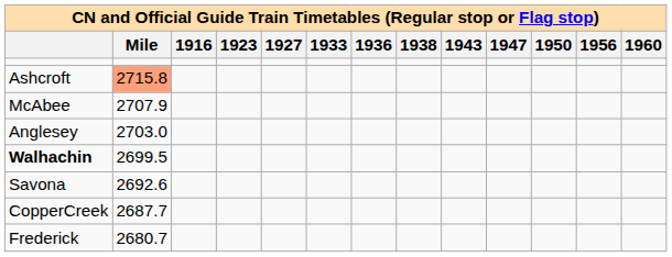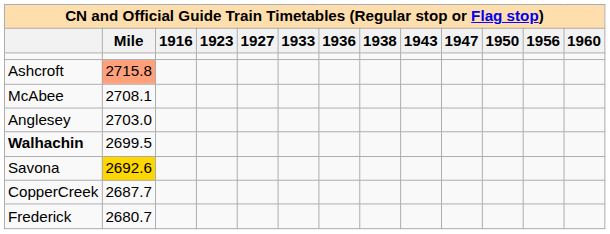McAbee | Mile: 2707.9 -> 2708.1
Savona | Mile: no background -> gold background
